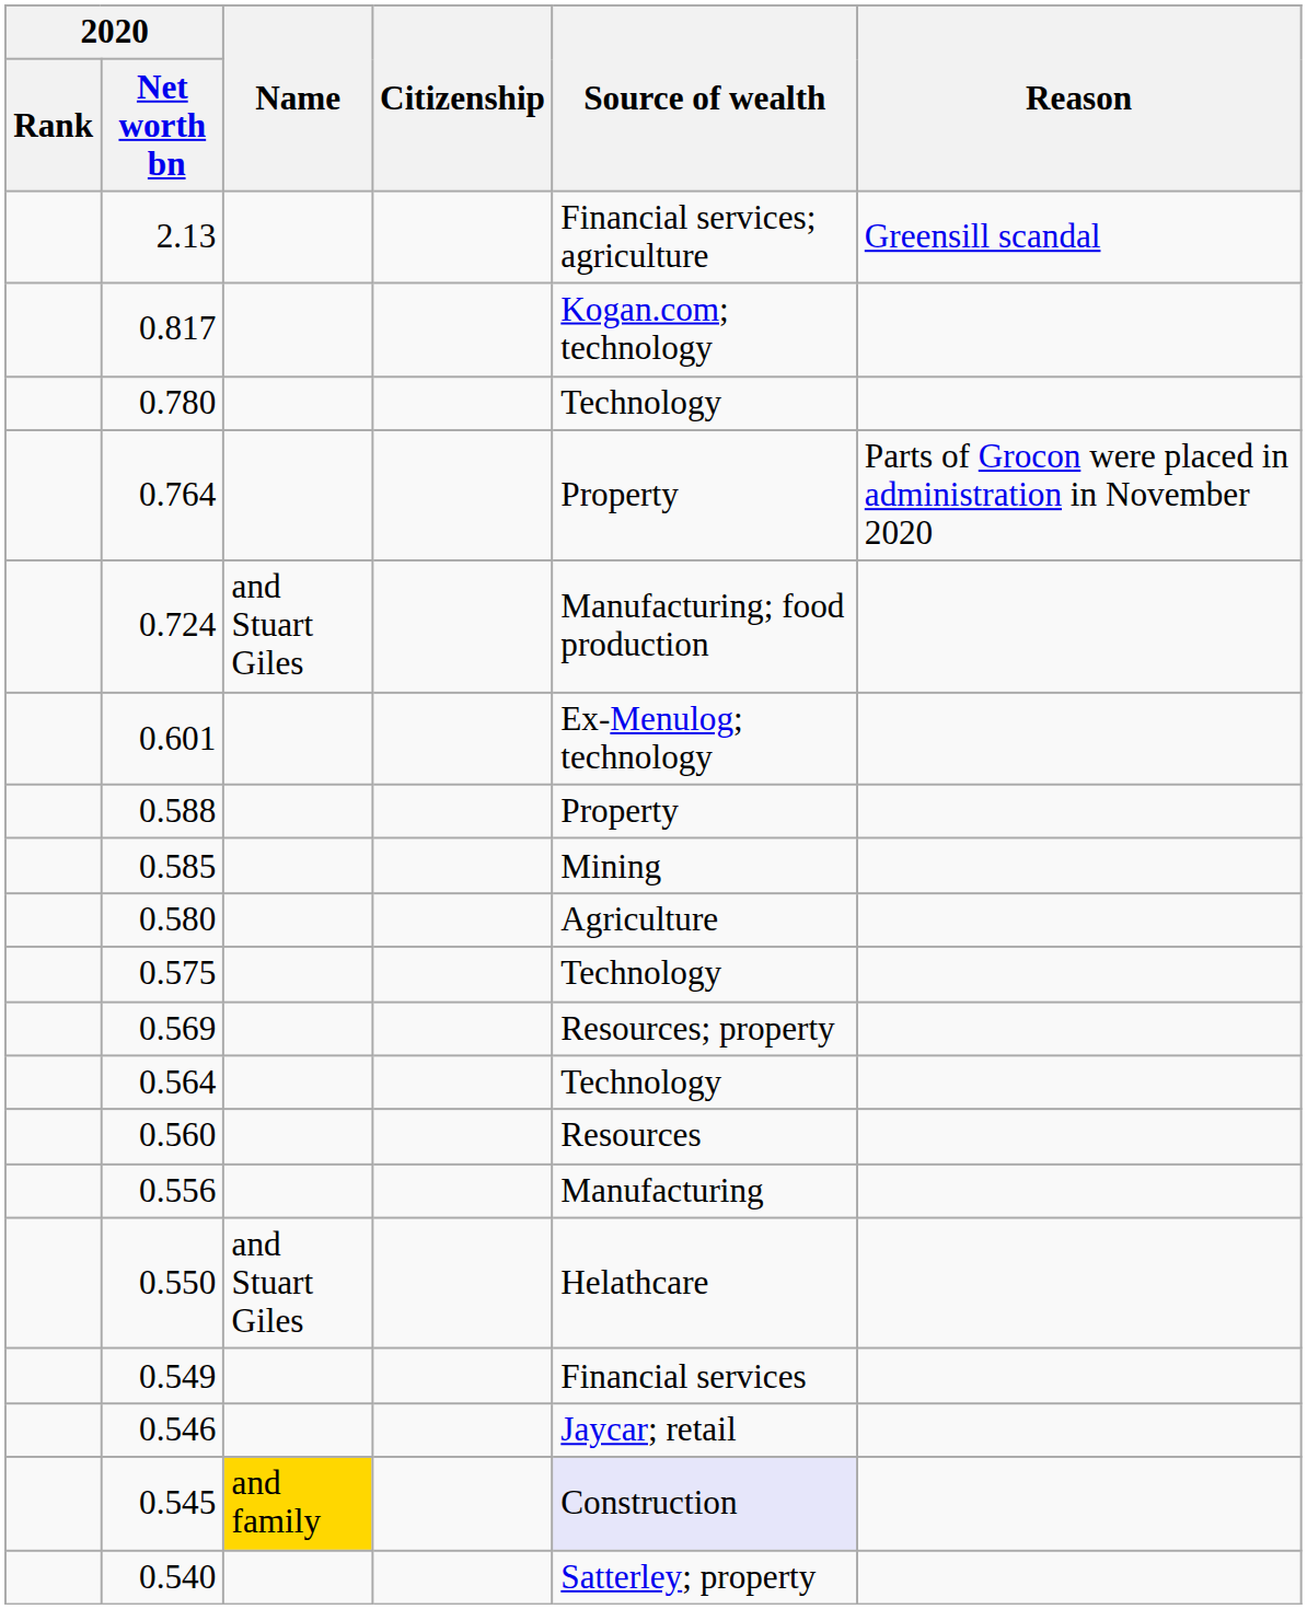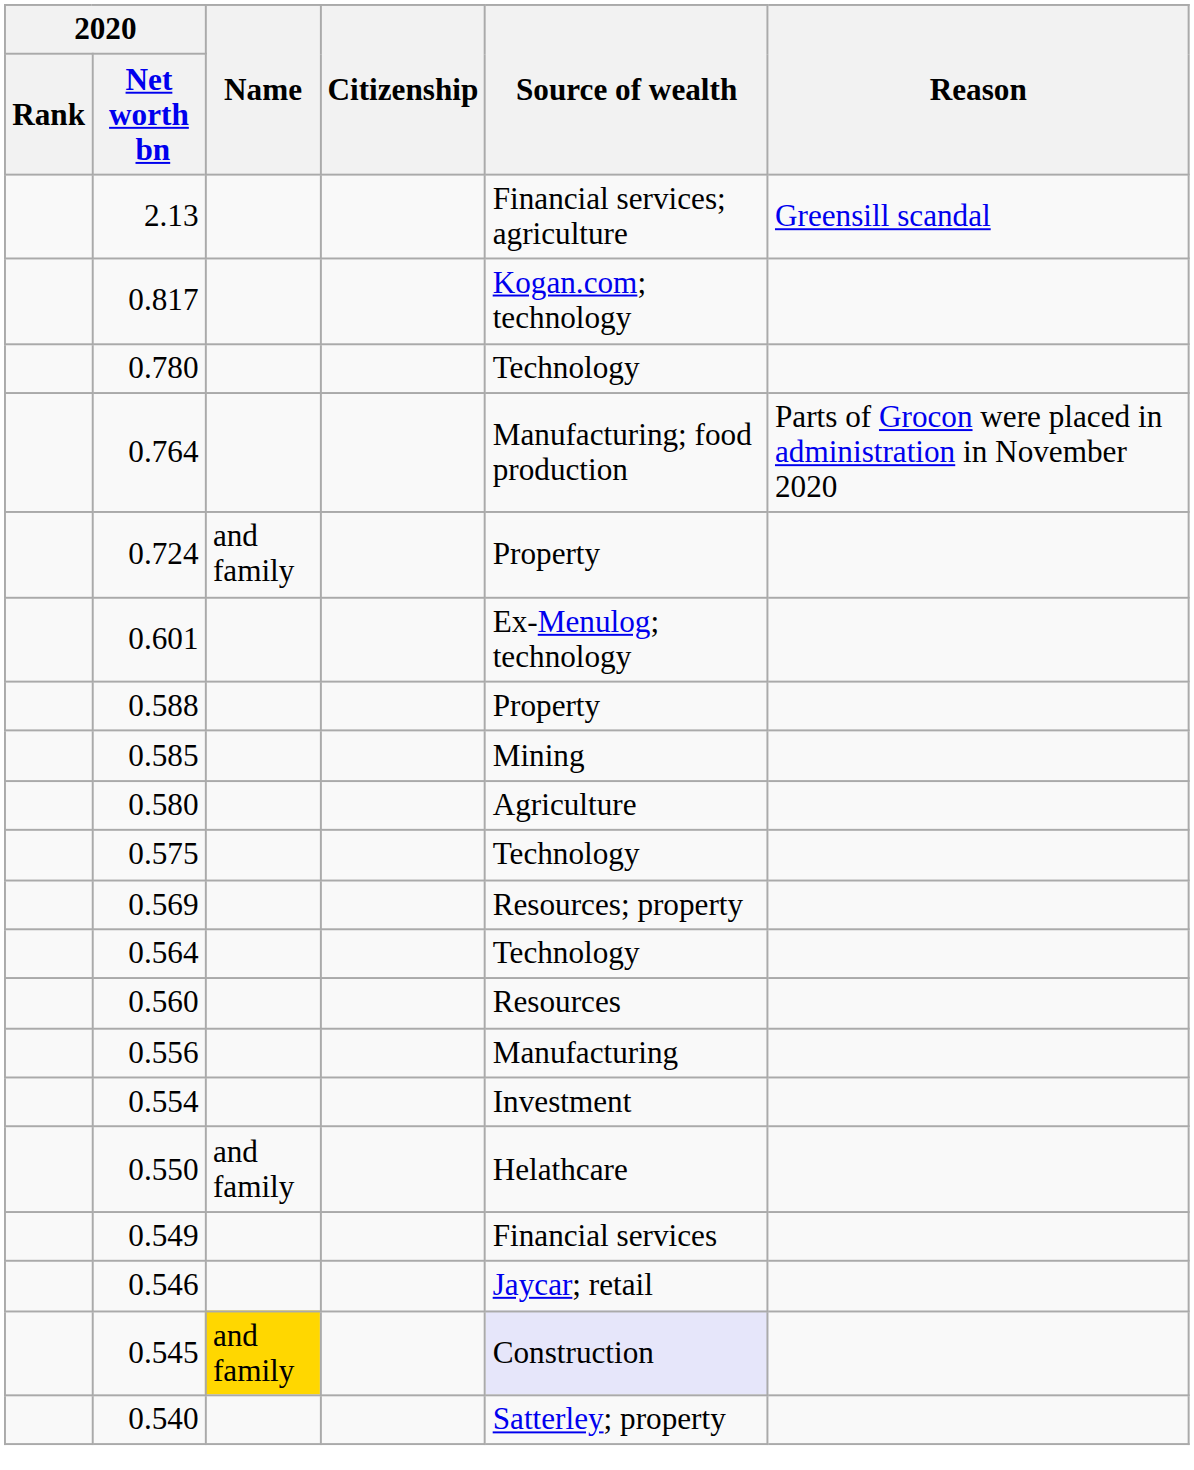0.764 | Source of wealth: Property -> Manufacturing; food production
0.724 | Name: and Stuart Giles -> and family
0.724 | Source of wealth: Manufacturing; food production -> Property
+ row: 0.554 | Investment
0.550 | Name: and Stuart Giles -> and family
